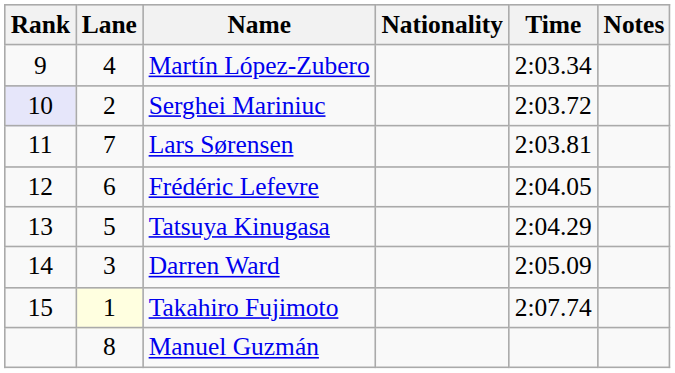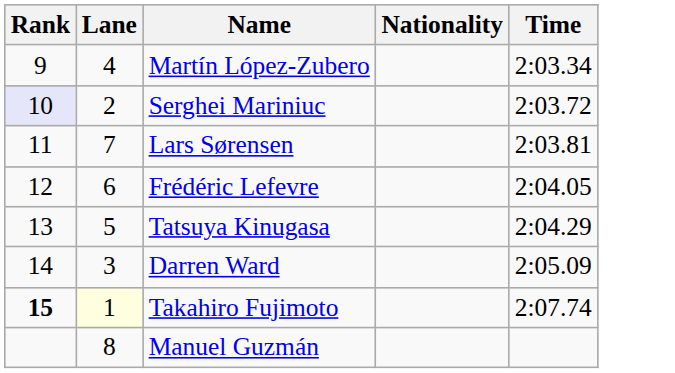- column: Notes
Takahiro Fujimoto | Rank: normal -> bold
